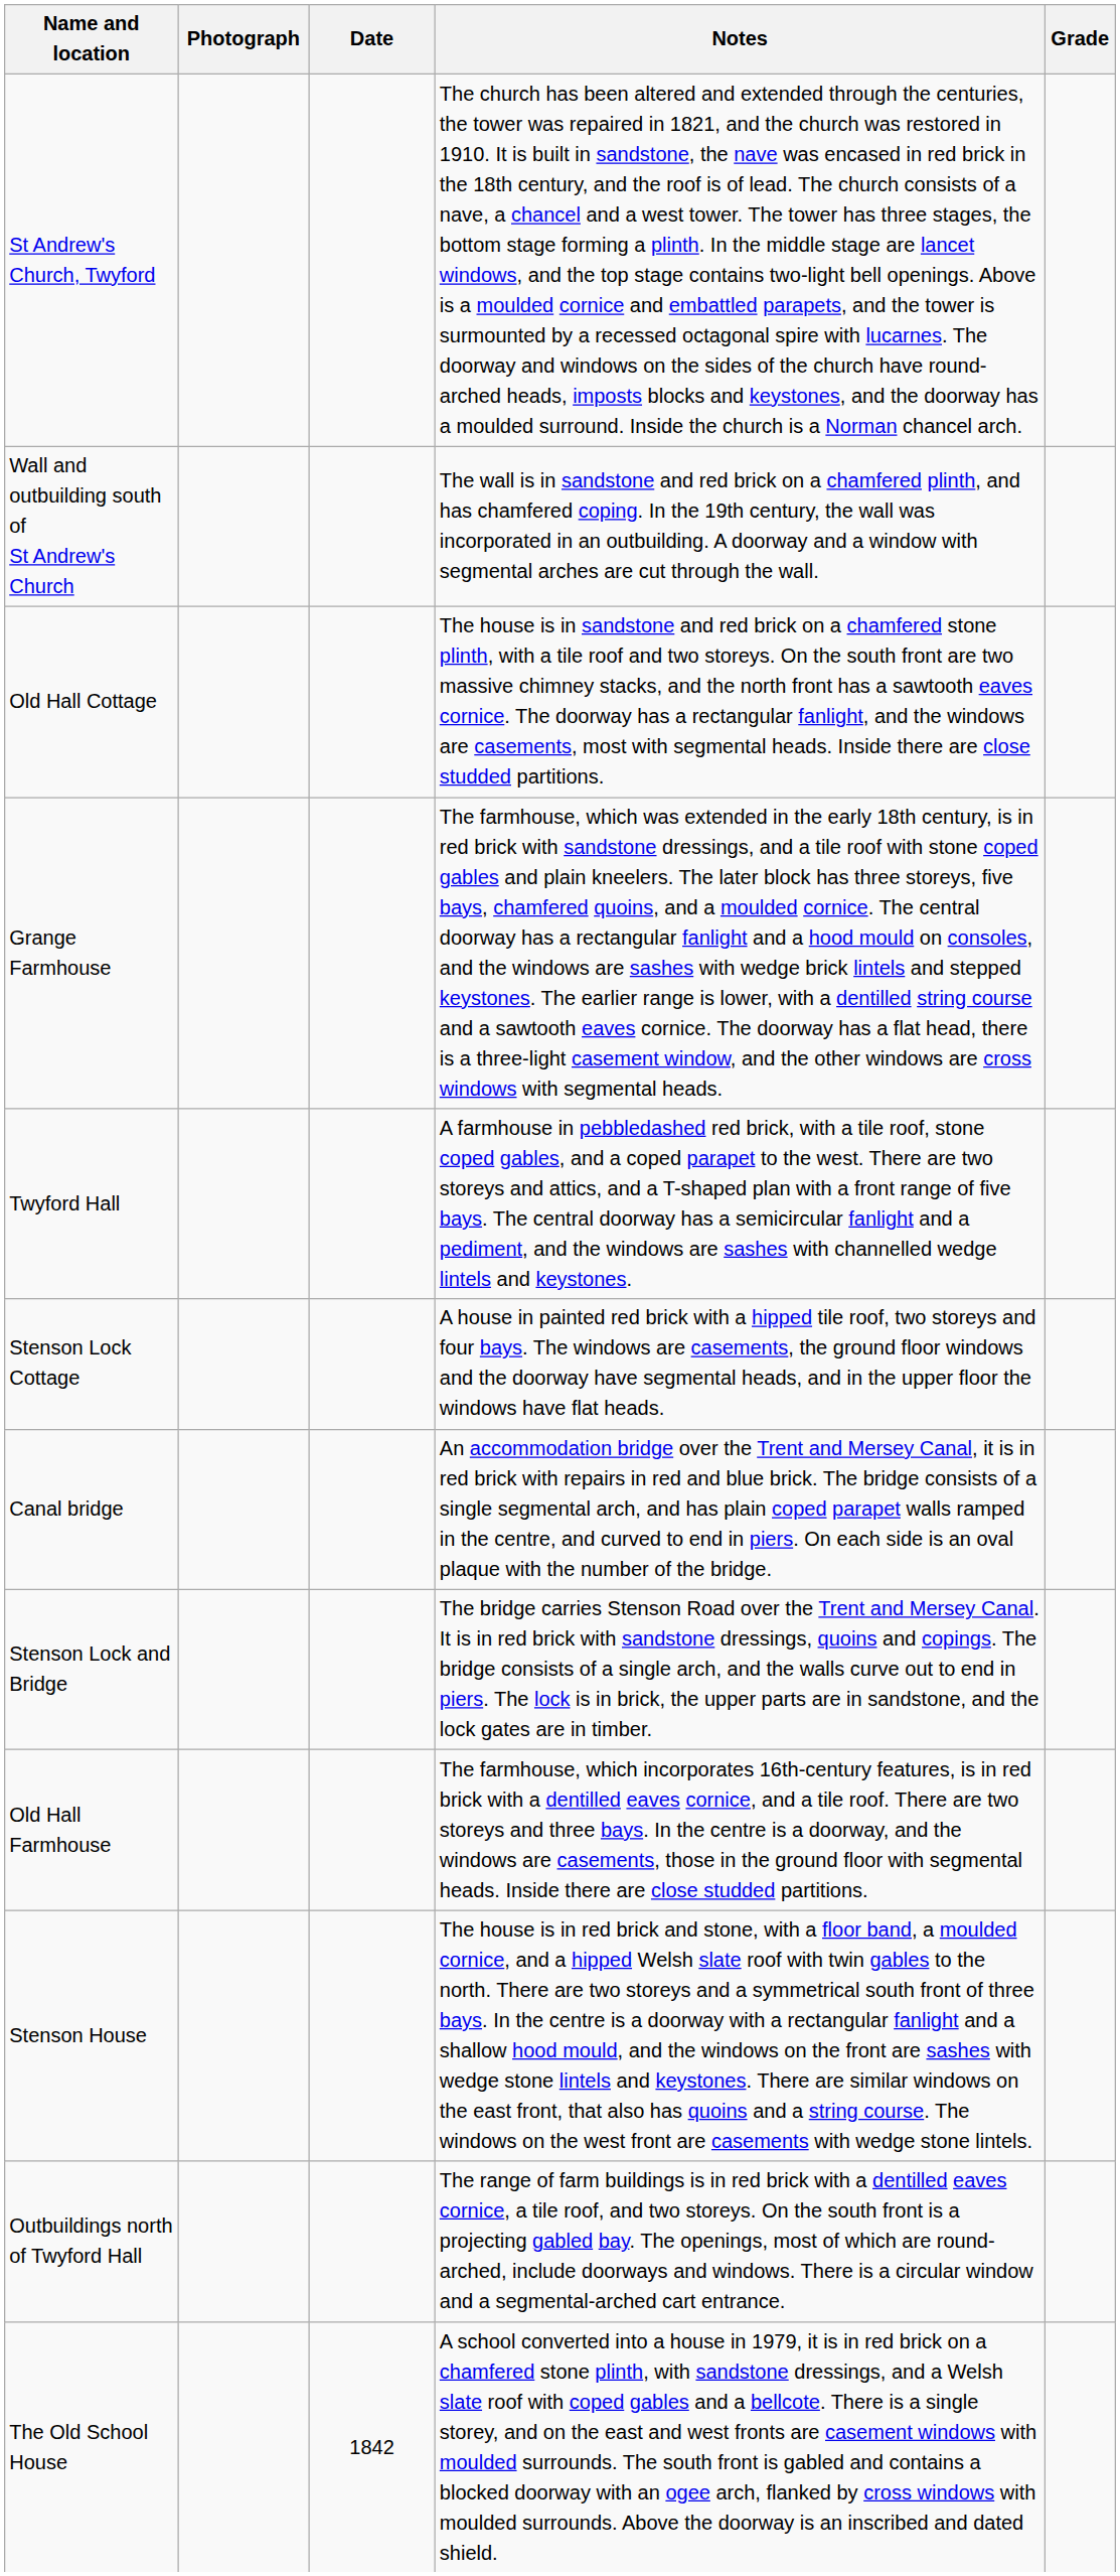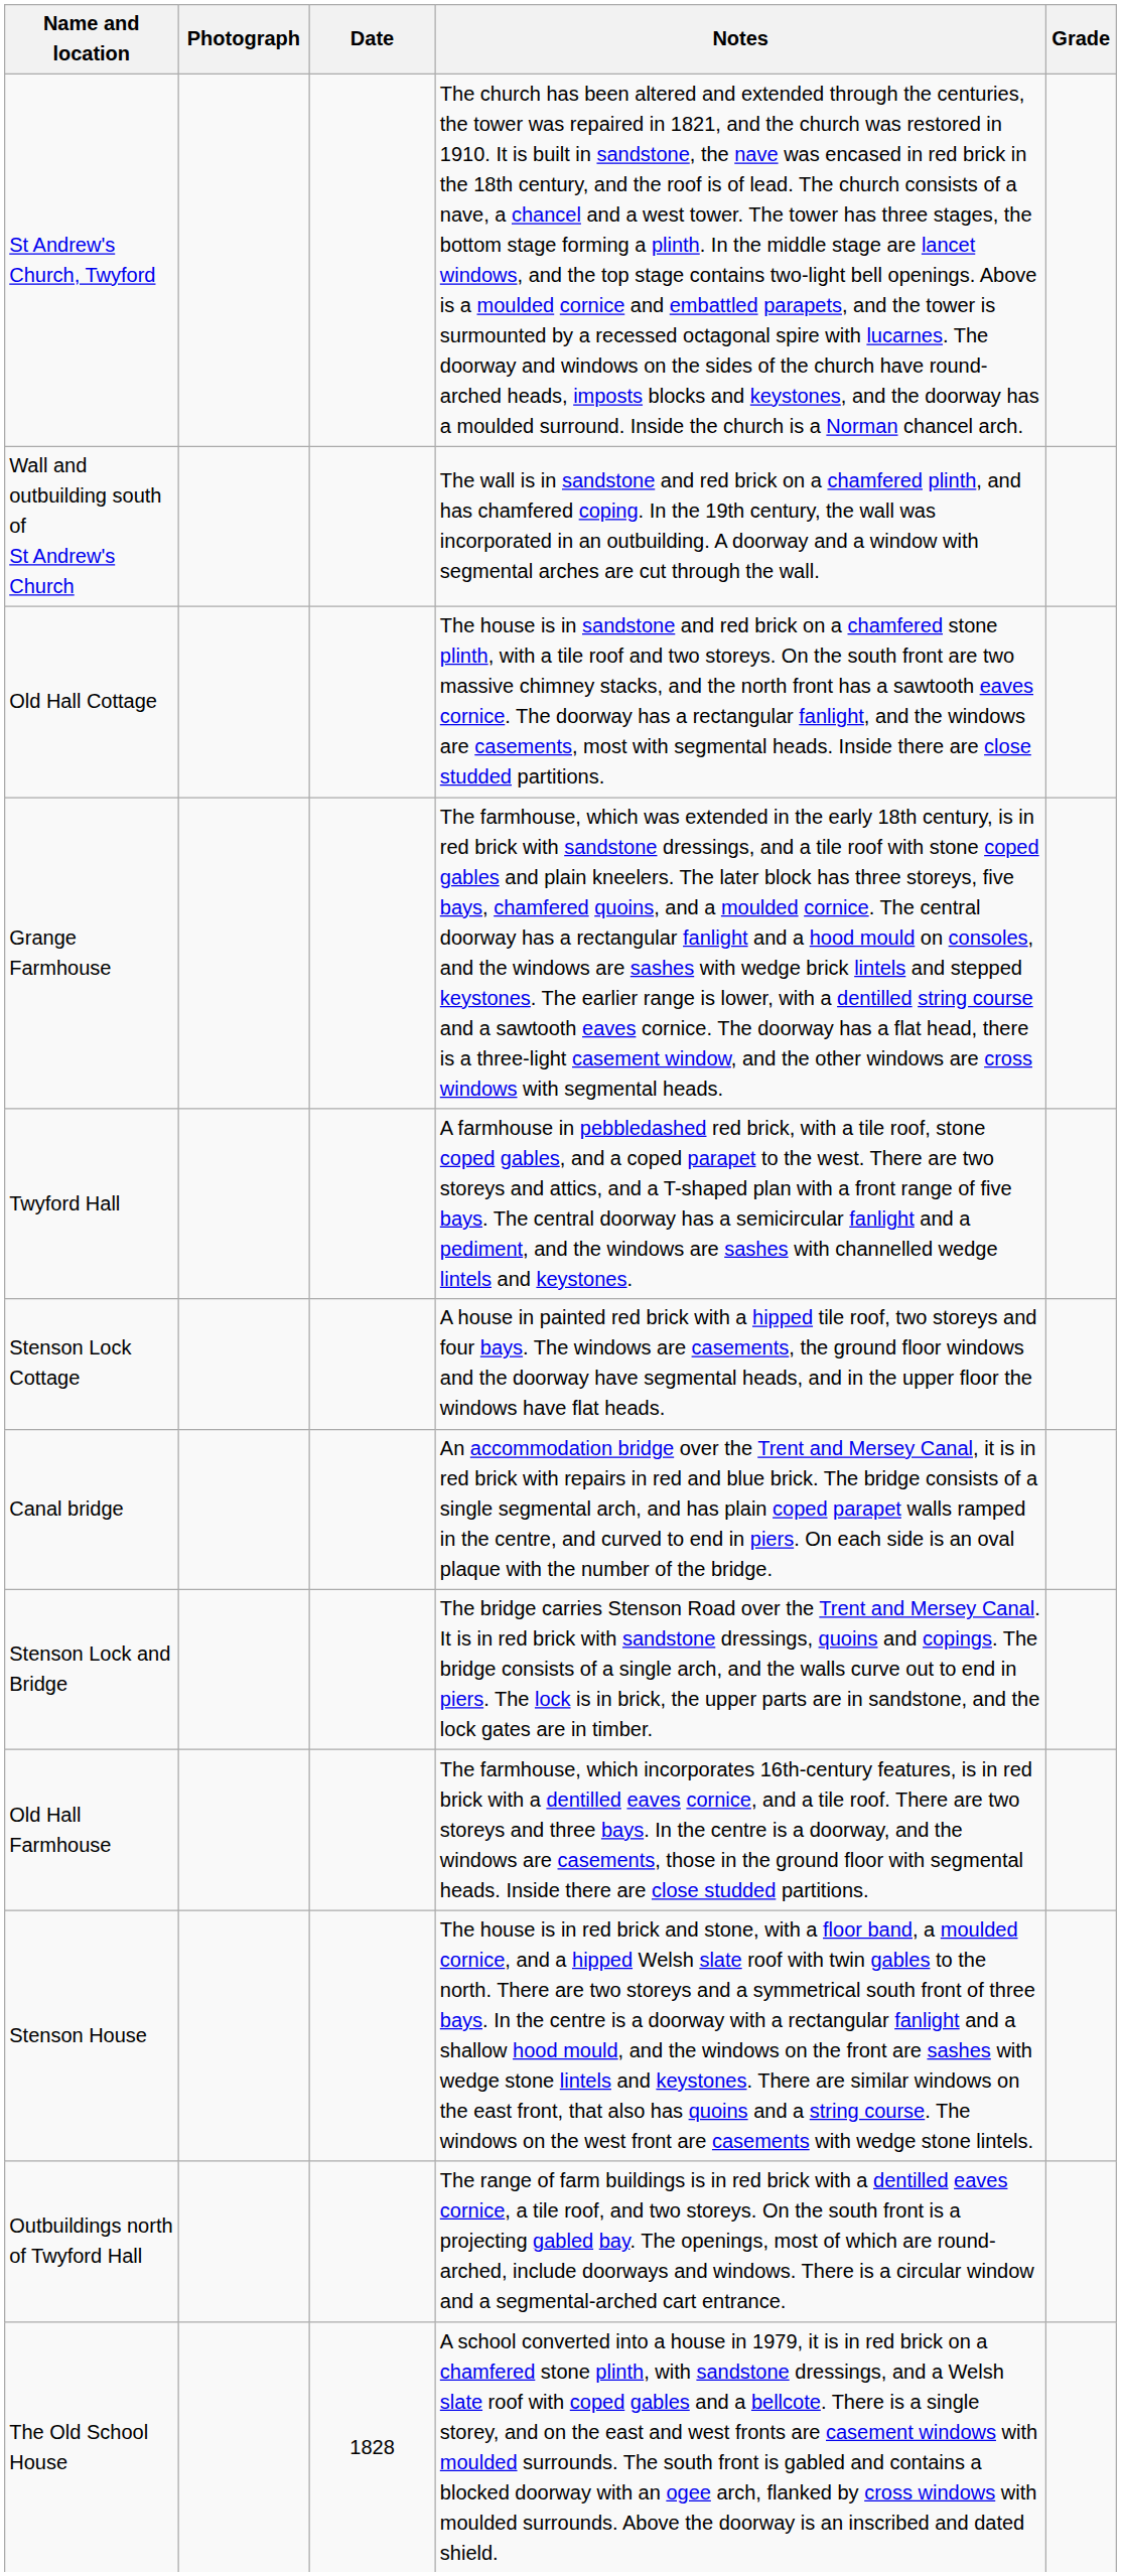The Old School House | Date: 1842 -> 1828
